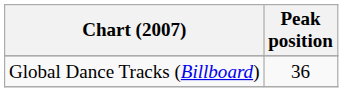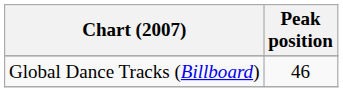Global Dance Tracks (Billboard) | Peak position: 36 -> 46
